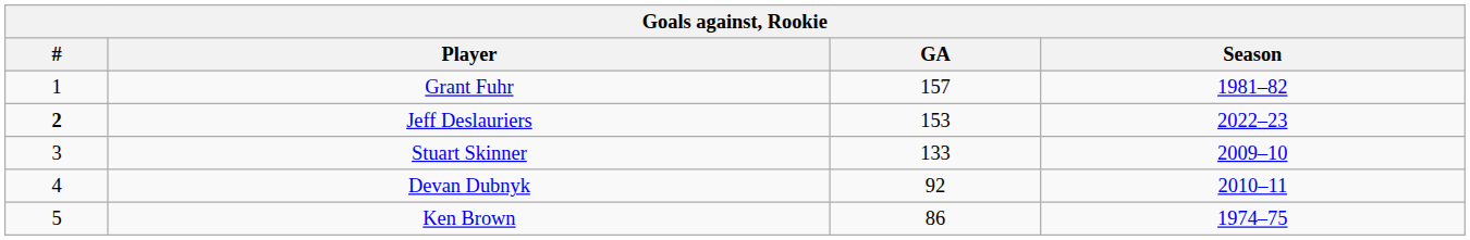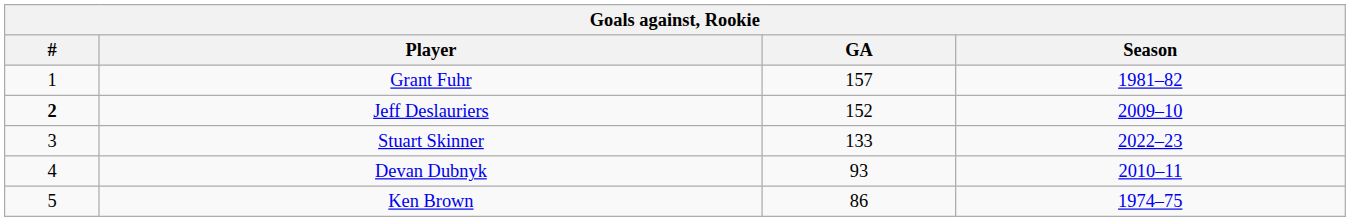Jeff Deslauriers | GA: 153 -> 152
Jeff Deslauriers | Season: 2022–23 -> 2009–10
Stuart Skinner | Season: 2009–10 -> 2022–23
Devan Dubnyk | GA: 92 -> 93
